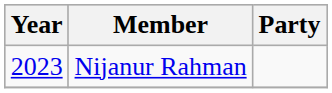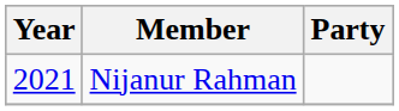Nijanur Rahman | Year: 2023 -> 2021
